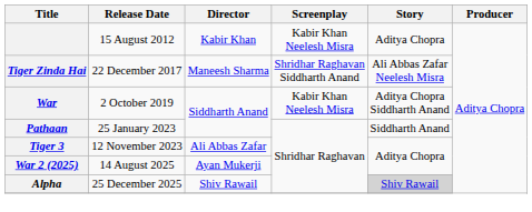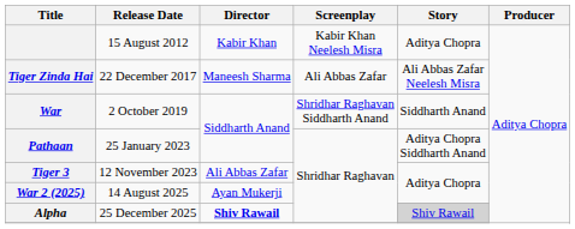Tiger Zinda Hai | Screenplay: Shridhar Raghavan Siddharth Anand -> Ali Abbas Zafar
War | Screenplay: Kabir Khan Neelesh Misra -> Shridhar Raghavan Siddharth Anand
War | Story: Aditya Chopra Siddharth Anand -> Siddharth Anand
Pathaan | Story: Siddharth Anand -> Aditya Chopra Siddharth Anand
Alpha | Director: normal -> bold
